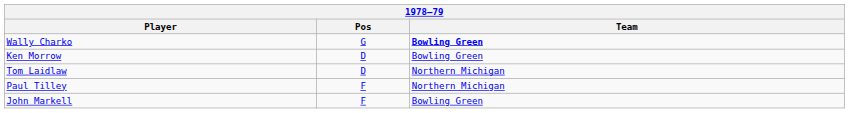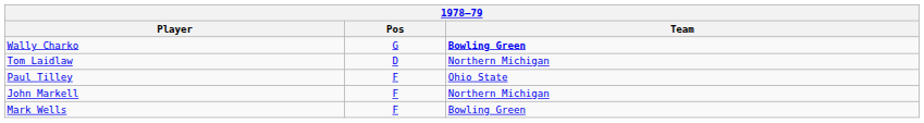- row: Ken Morrow | D | Bowling Green
Paul Tilley | Team: Northern Michigan -> Ohio State
John Markell | Team: Bowling Green -> Northern Michigan
+ row: Mark Wells | F | Bowling Green
